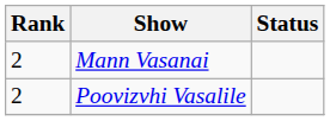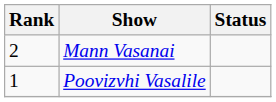Poovizvhi Vasalile | Rank: 2 -> 1
